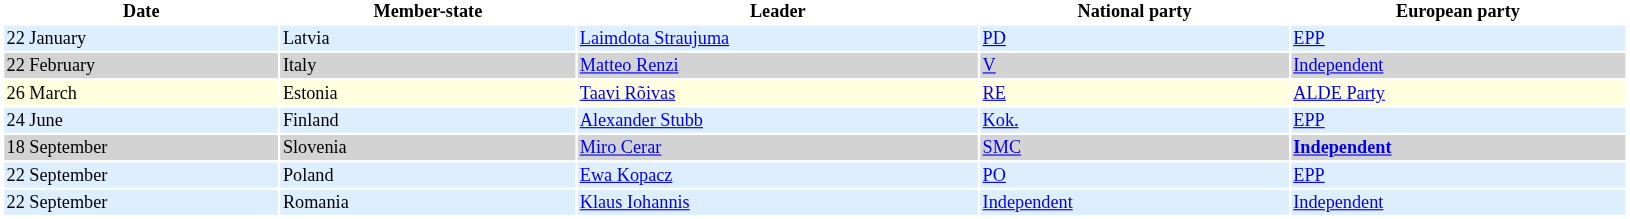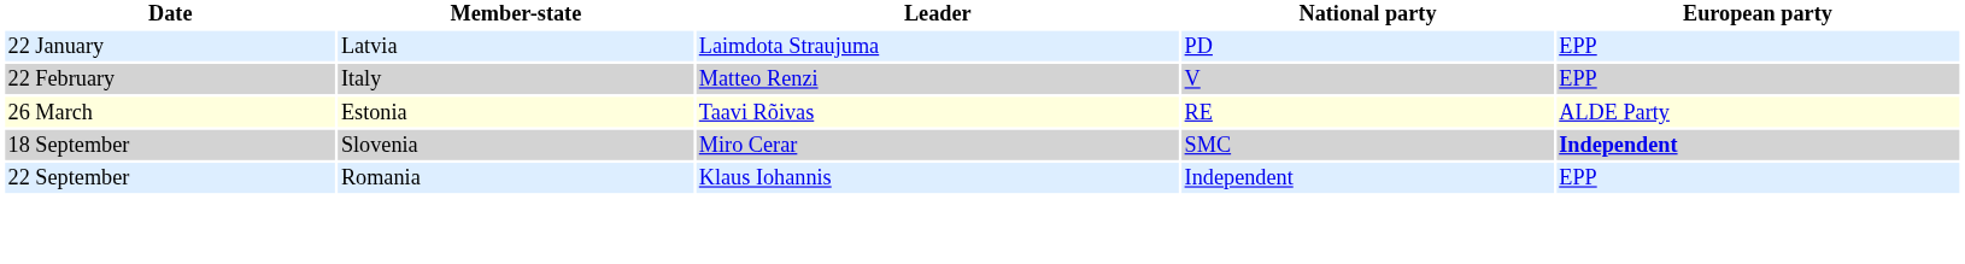Italy | European party: Independent -> EPP
- row: 24 June | Finland | Alexander Stubb | Kok. | EPP
- row: 22 September | Poland | Ewa Kopacz | PO | EPP
Romania | European party: Independent -> EPP
